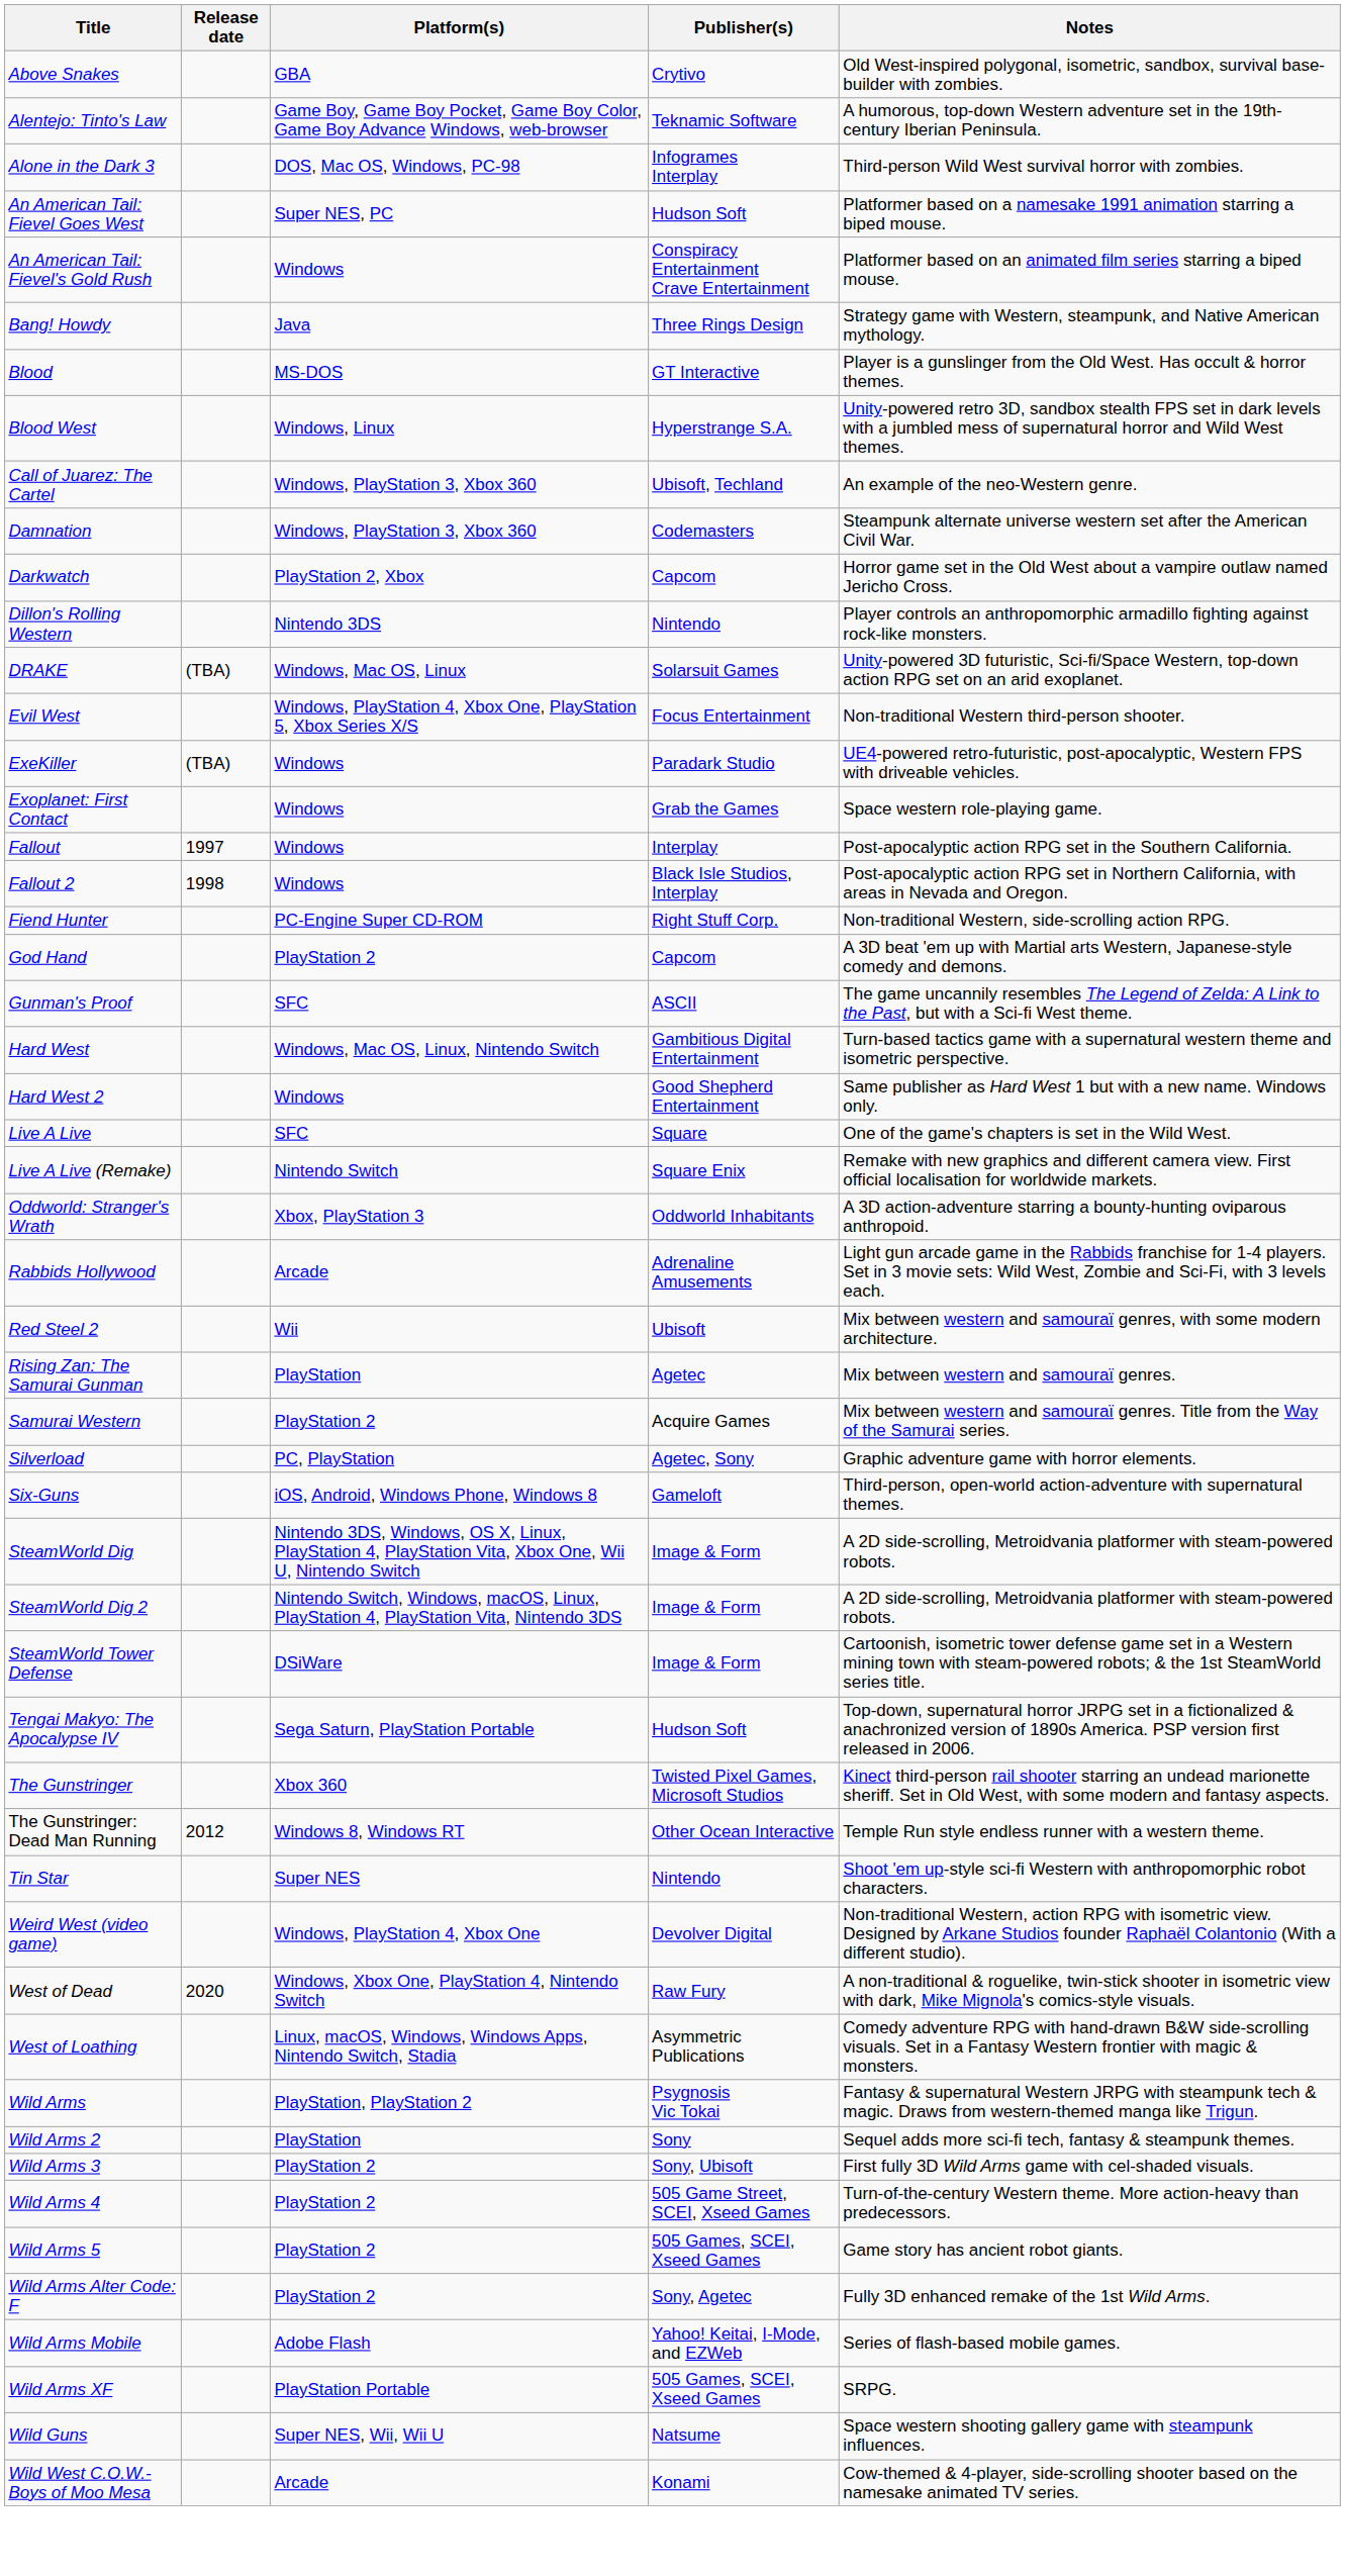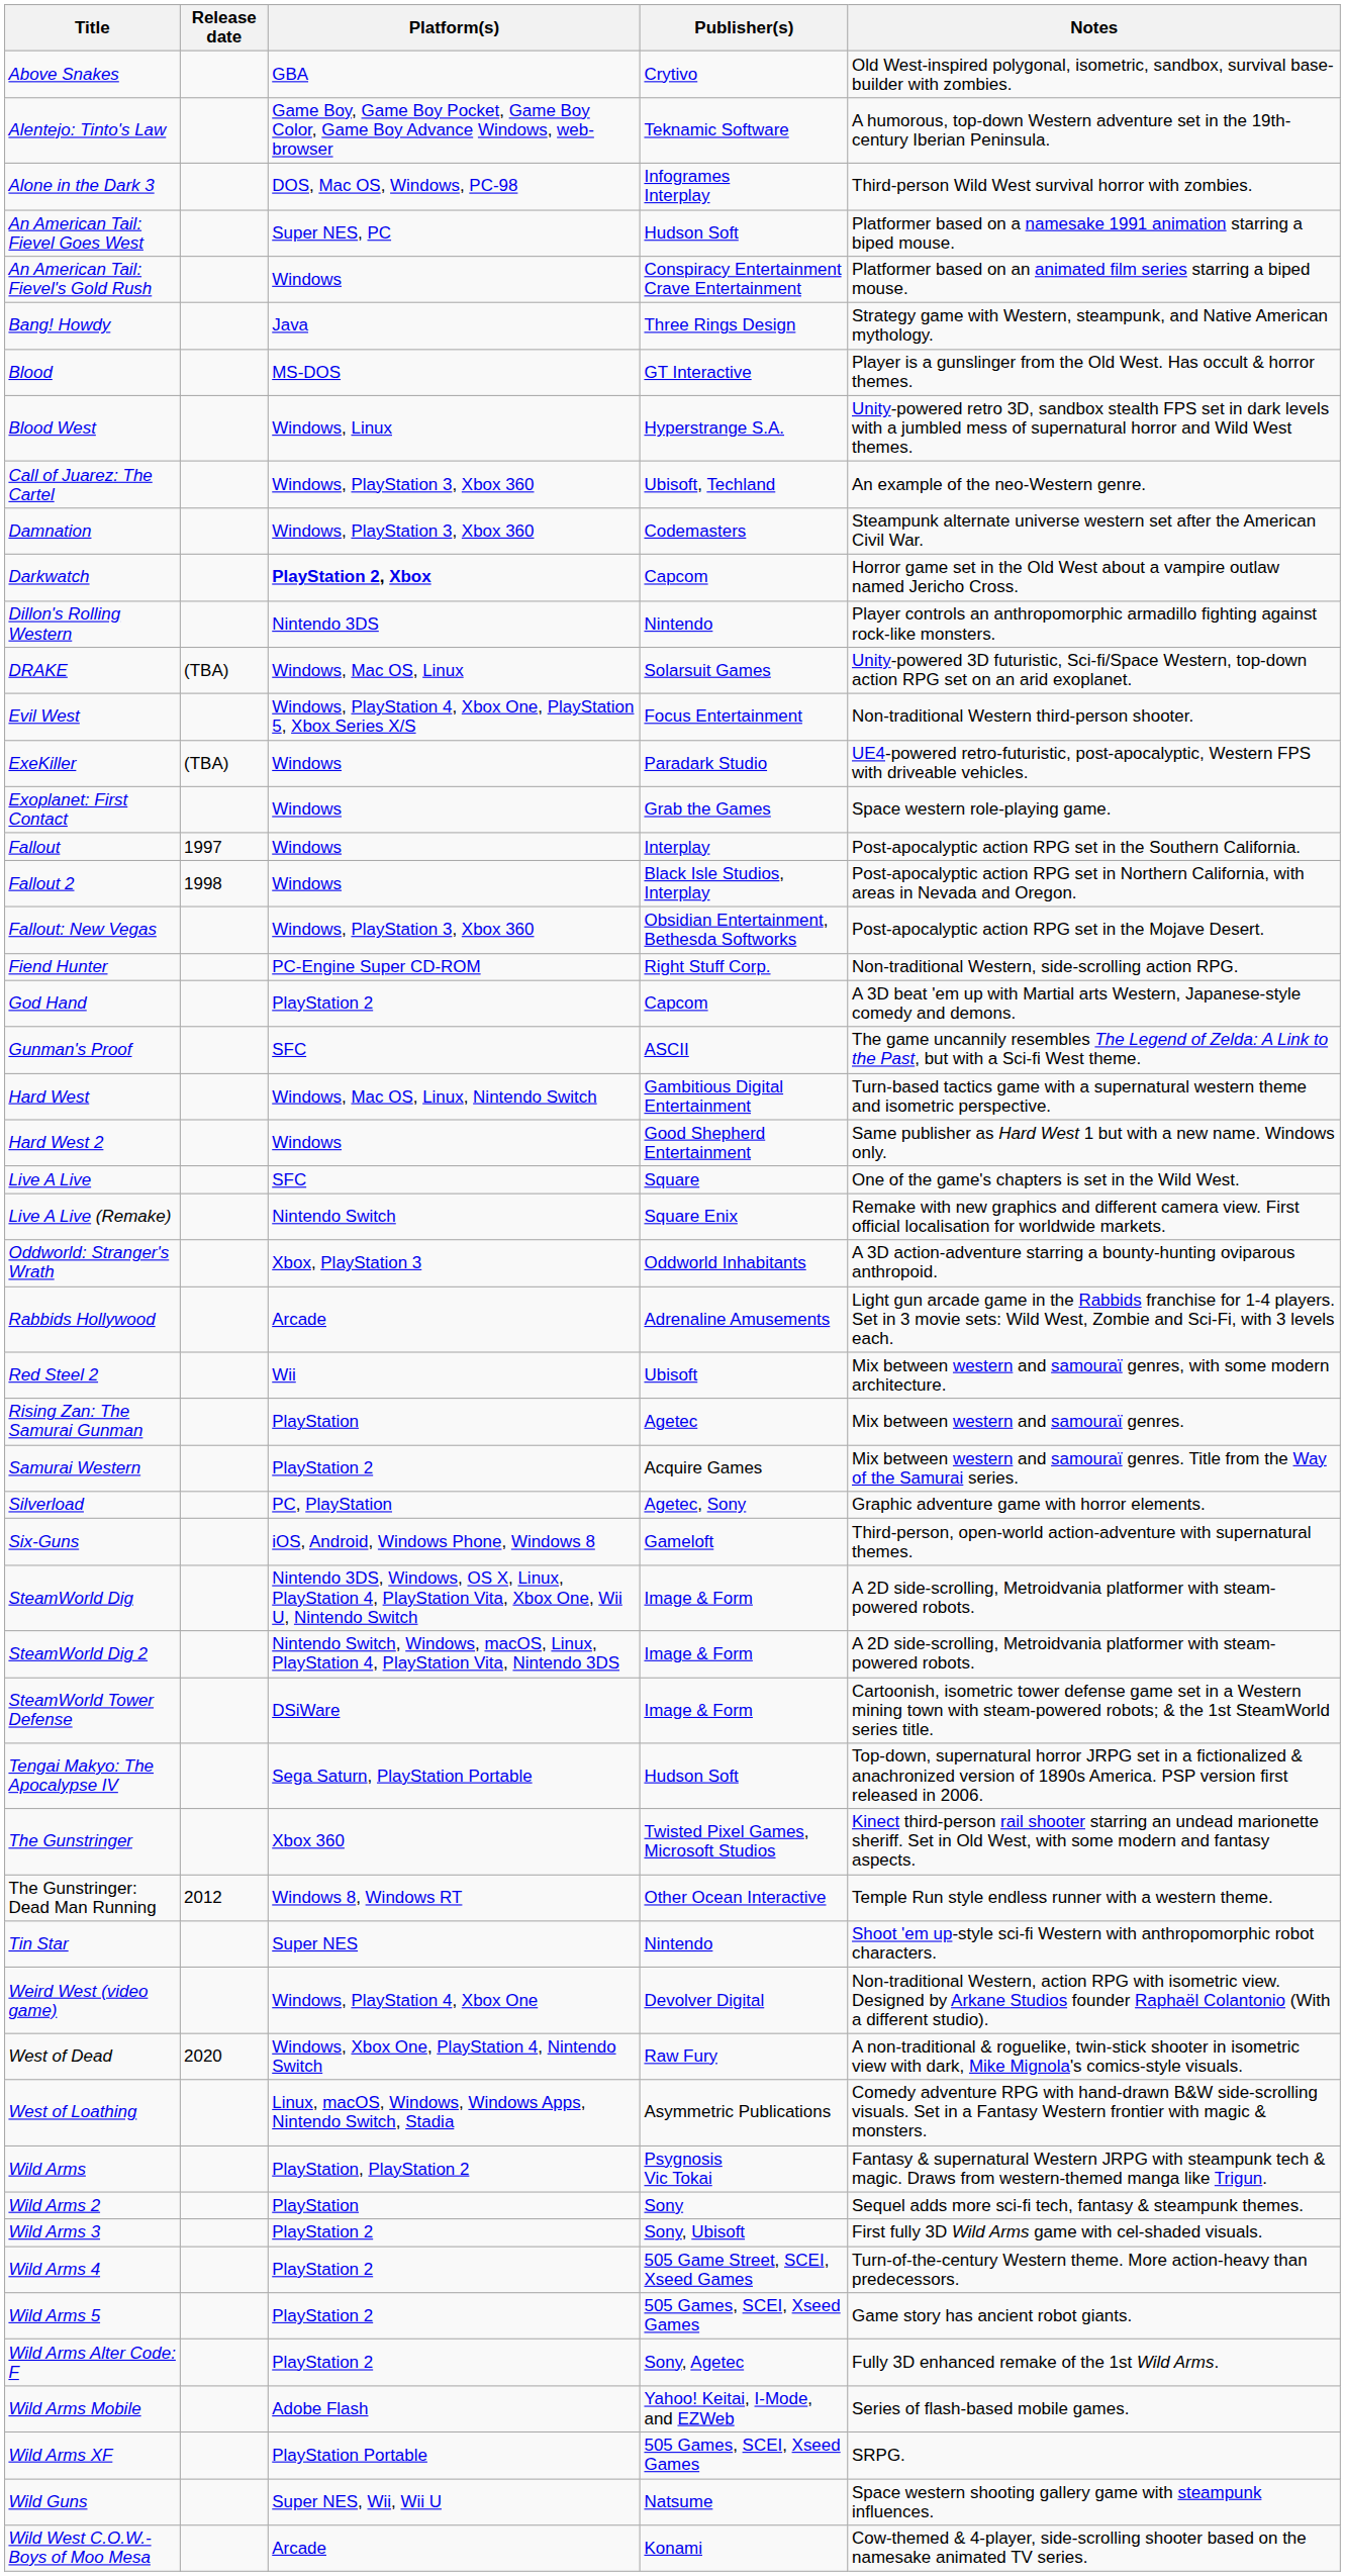Darkwatch | Platform(s): normal -> bold
+ row: Fallout: New Vegas | Windows, PlayStation 3, Xbox 360 | Obsidian Entertainment, Bethesda Softworks | Post-apocalyptic action RPG set in the Mojave Desert.
